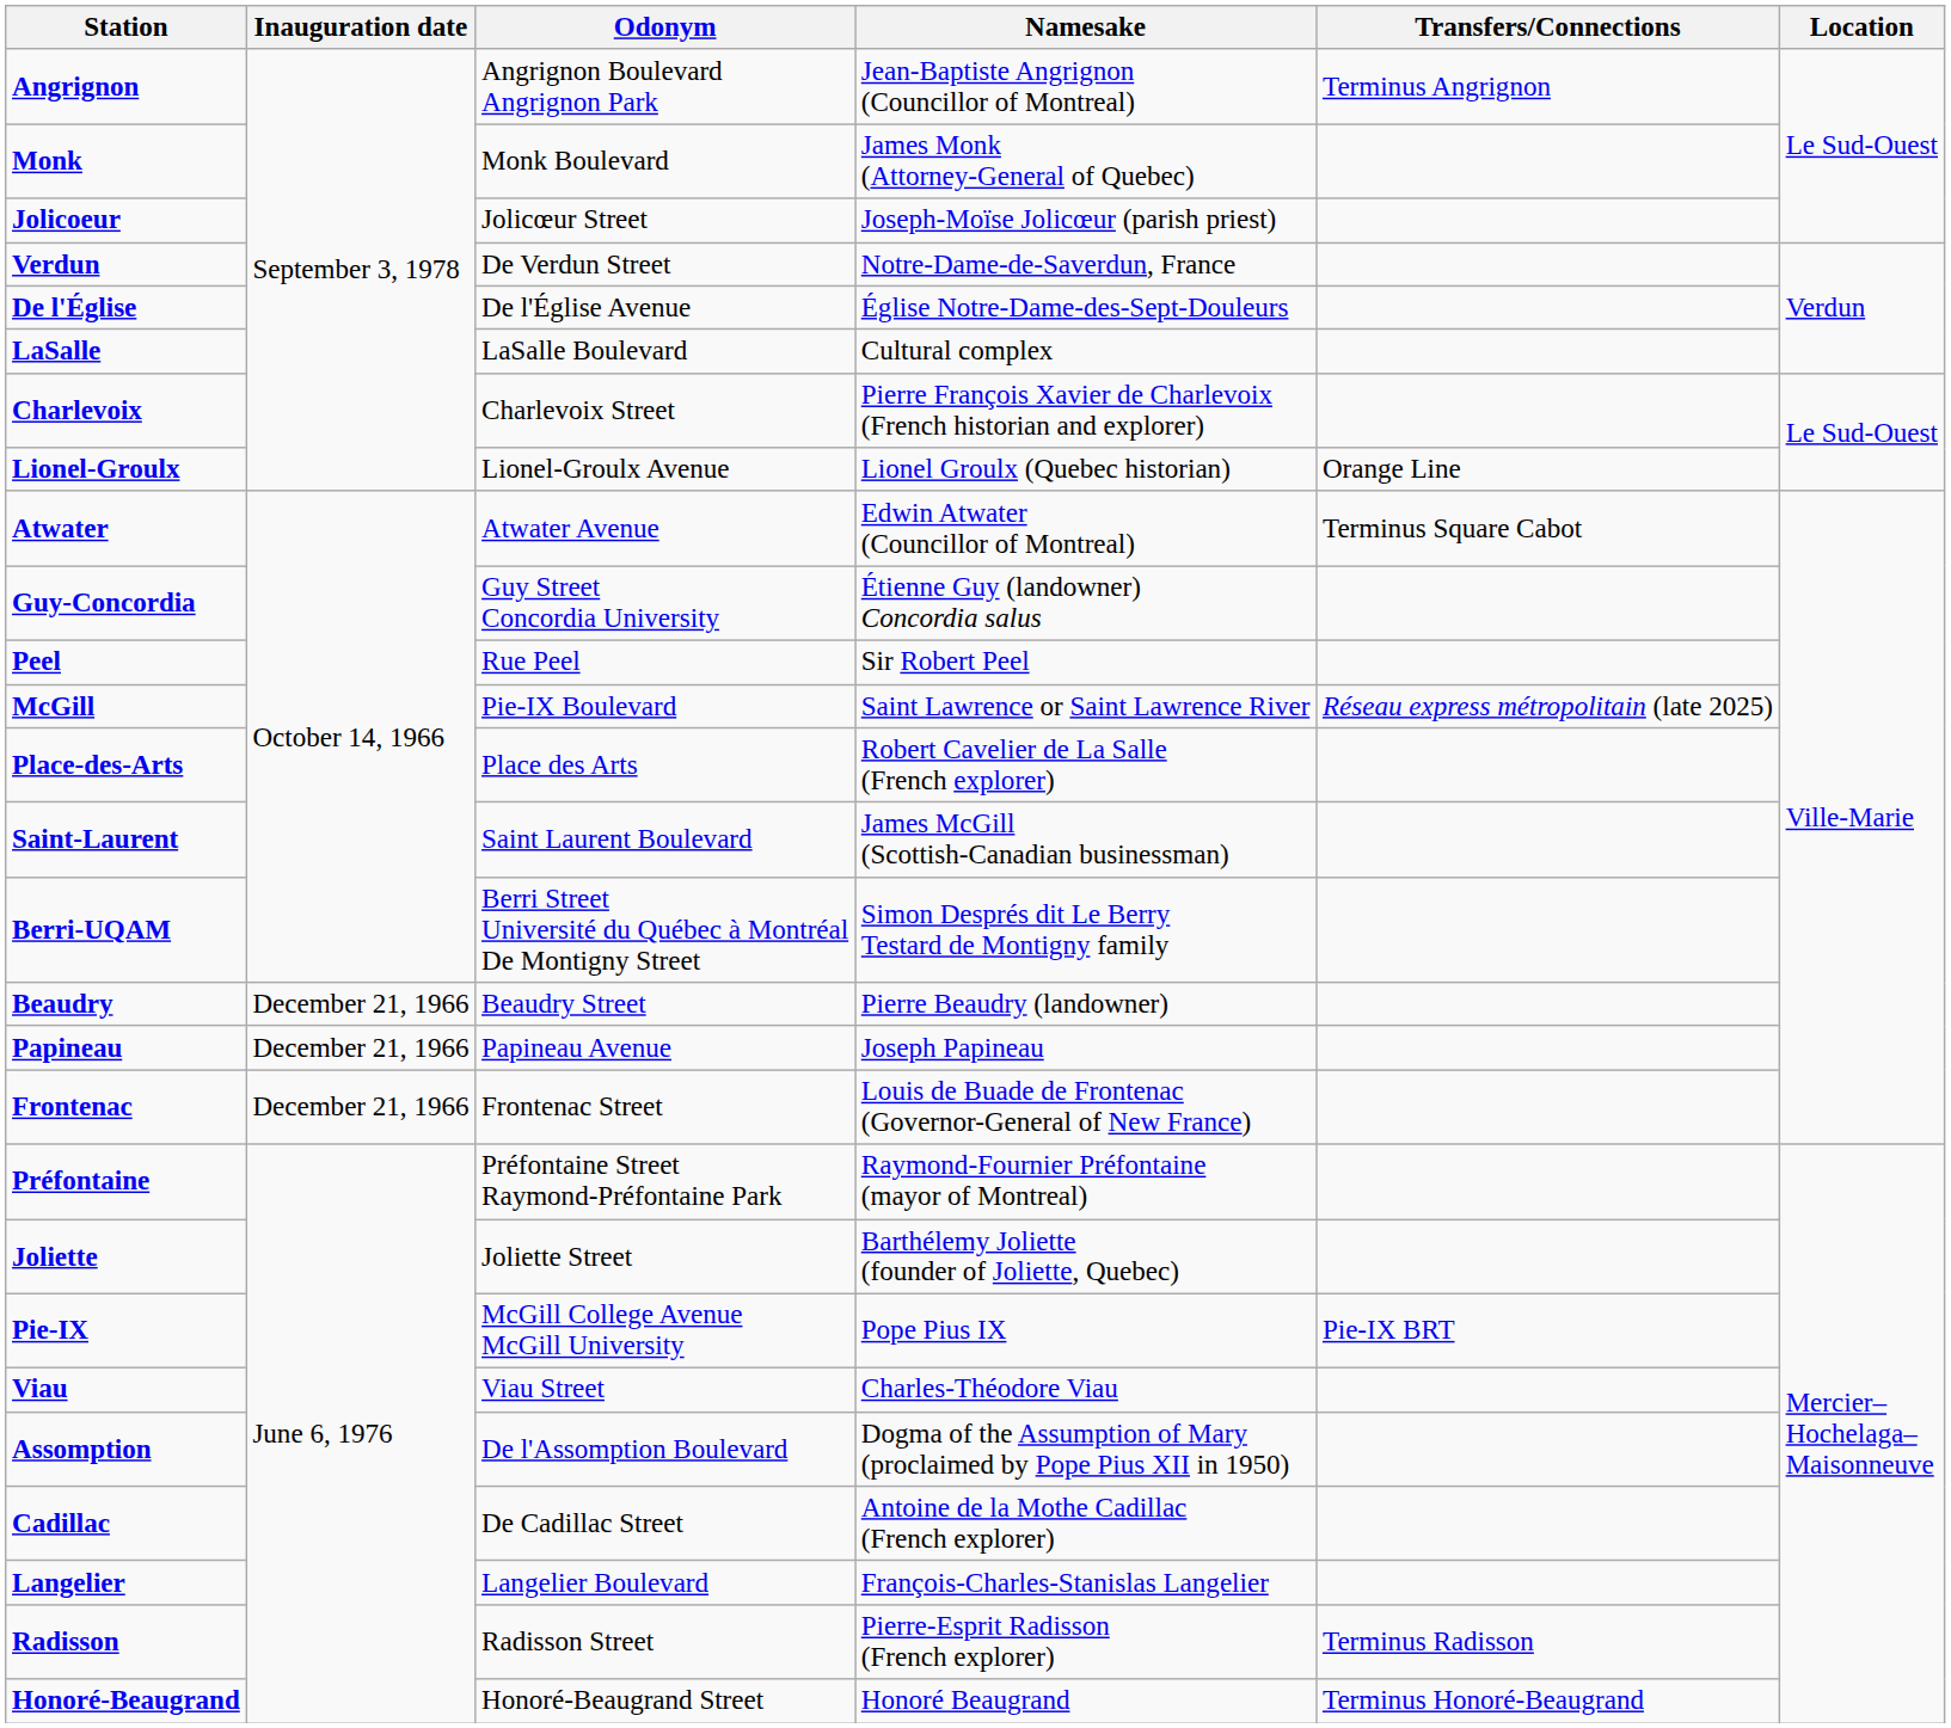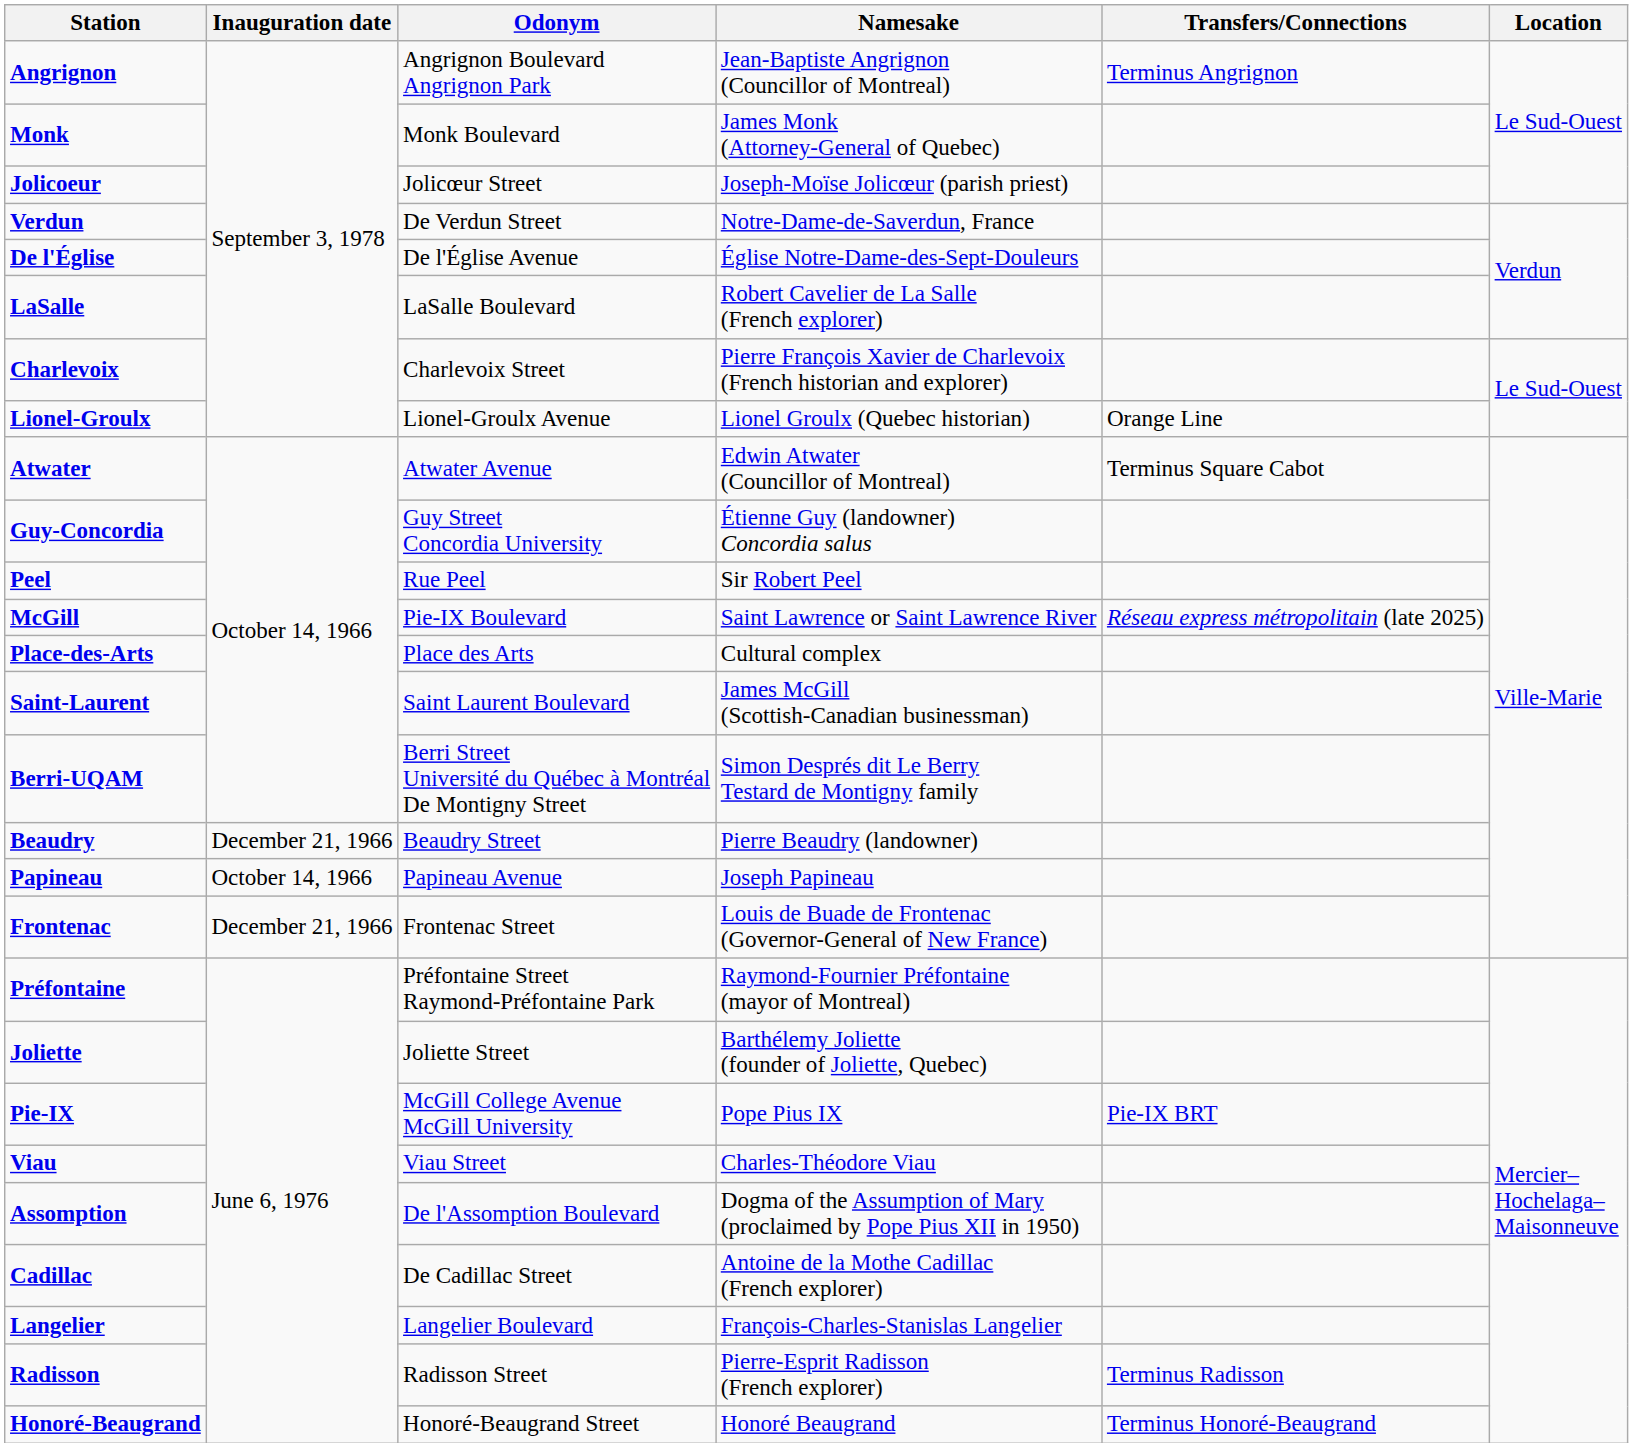LaSalle | Namesake: Cultural complex -> Robert Cavelier de La Salle (French explorer)
Place-des-Arts | Namesake: Robert Cavelier de La Salle (French explorer) -> Cultural complex
Papineau | Inauguration date: December 21, 1966 -> October 14, 1966
